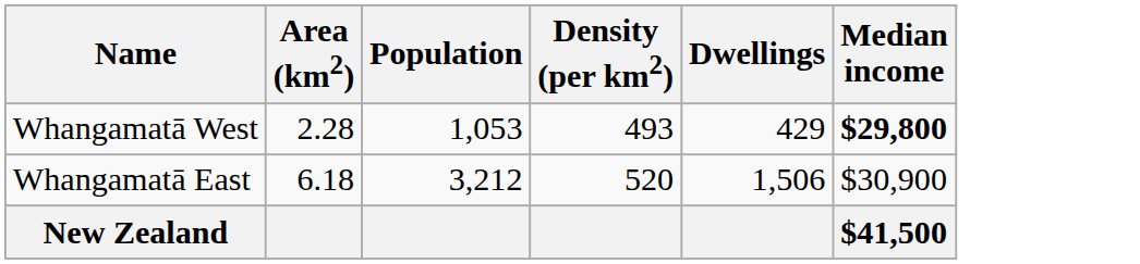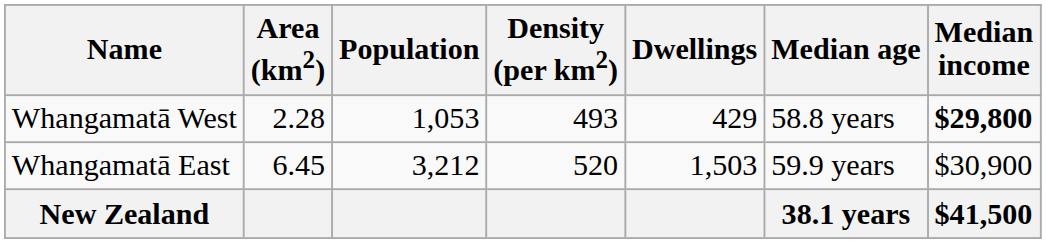+ column: Median age | 58.8 years | 59.9 years | 38.1 years
Whangamatā East | Area (km2): 6.18 -> 6.45
Whangamatā East | Dwellings: 1,506 -> 1,503
